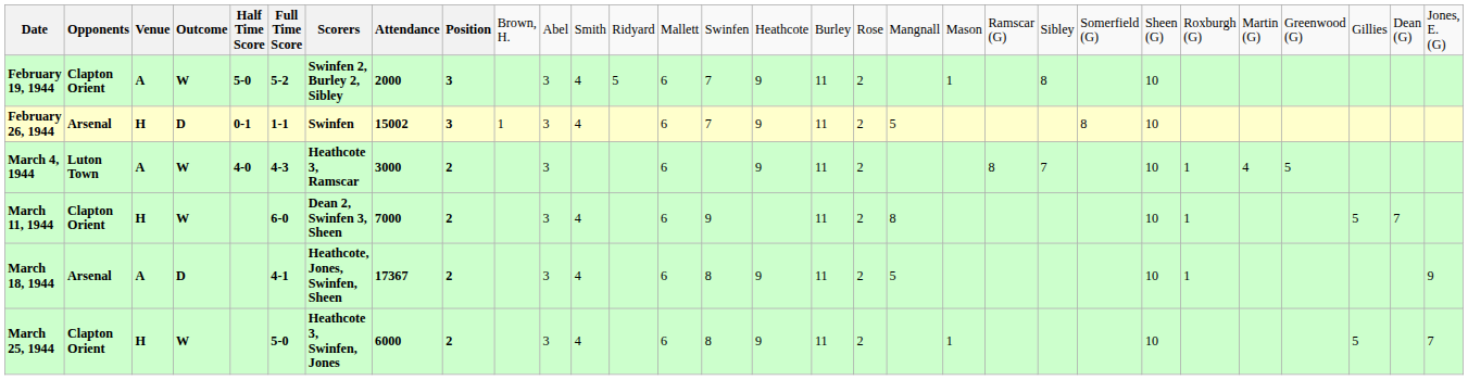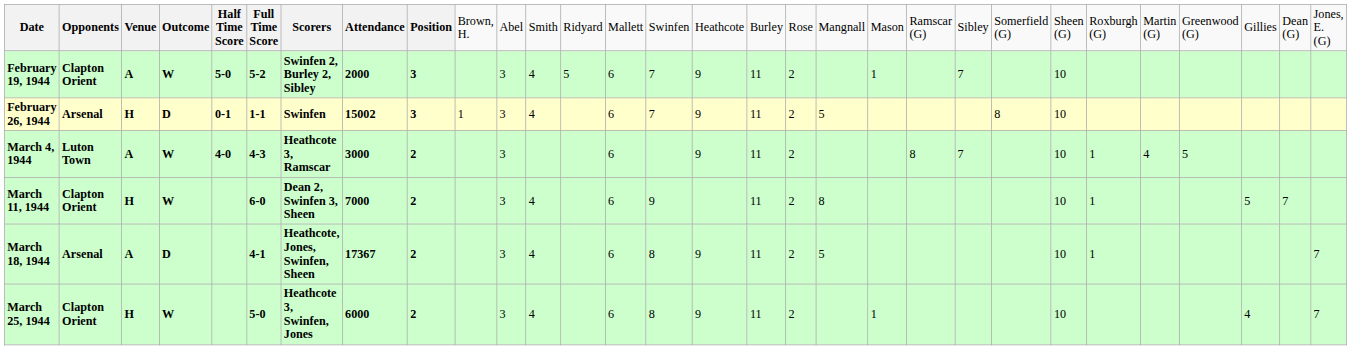February 19, 1944 | column 22: 8 -> 7
March 18, 1944 | column 30: 9 -> 7
March 25, 1944 | column 28: 5 -> 4
